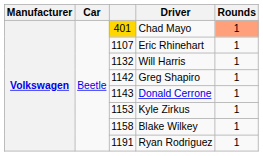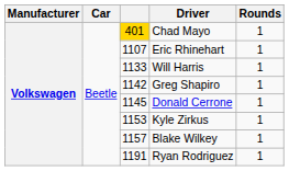Chad Mayo | Rounds: lightsalmon background -> no background
Will Harris | column 3: 1132 -> 1133
Donald Cerrone | column 3: 1143 -> 1145
Blake Wilkey | column 3: 1158 -> 1157
